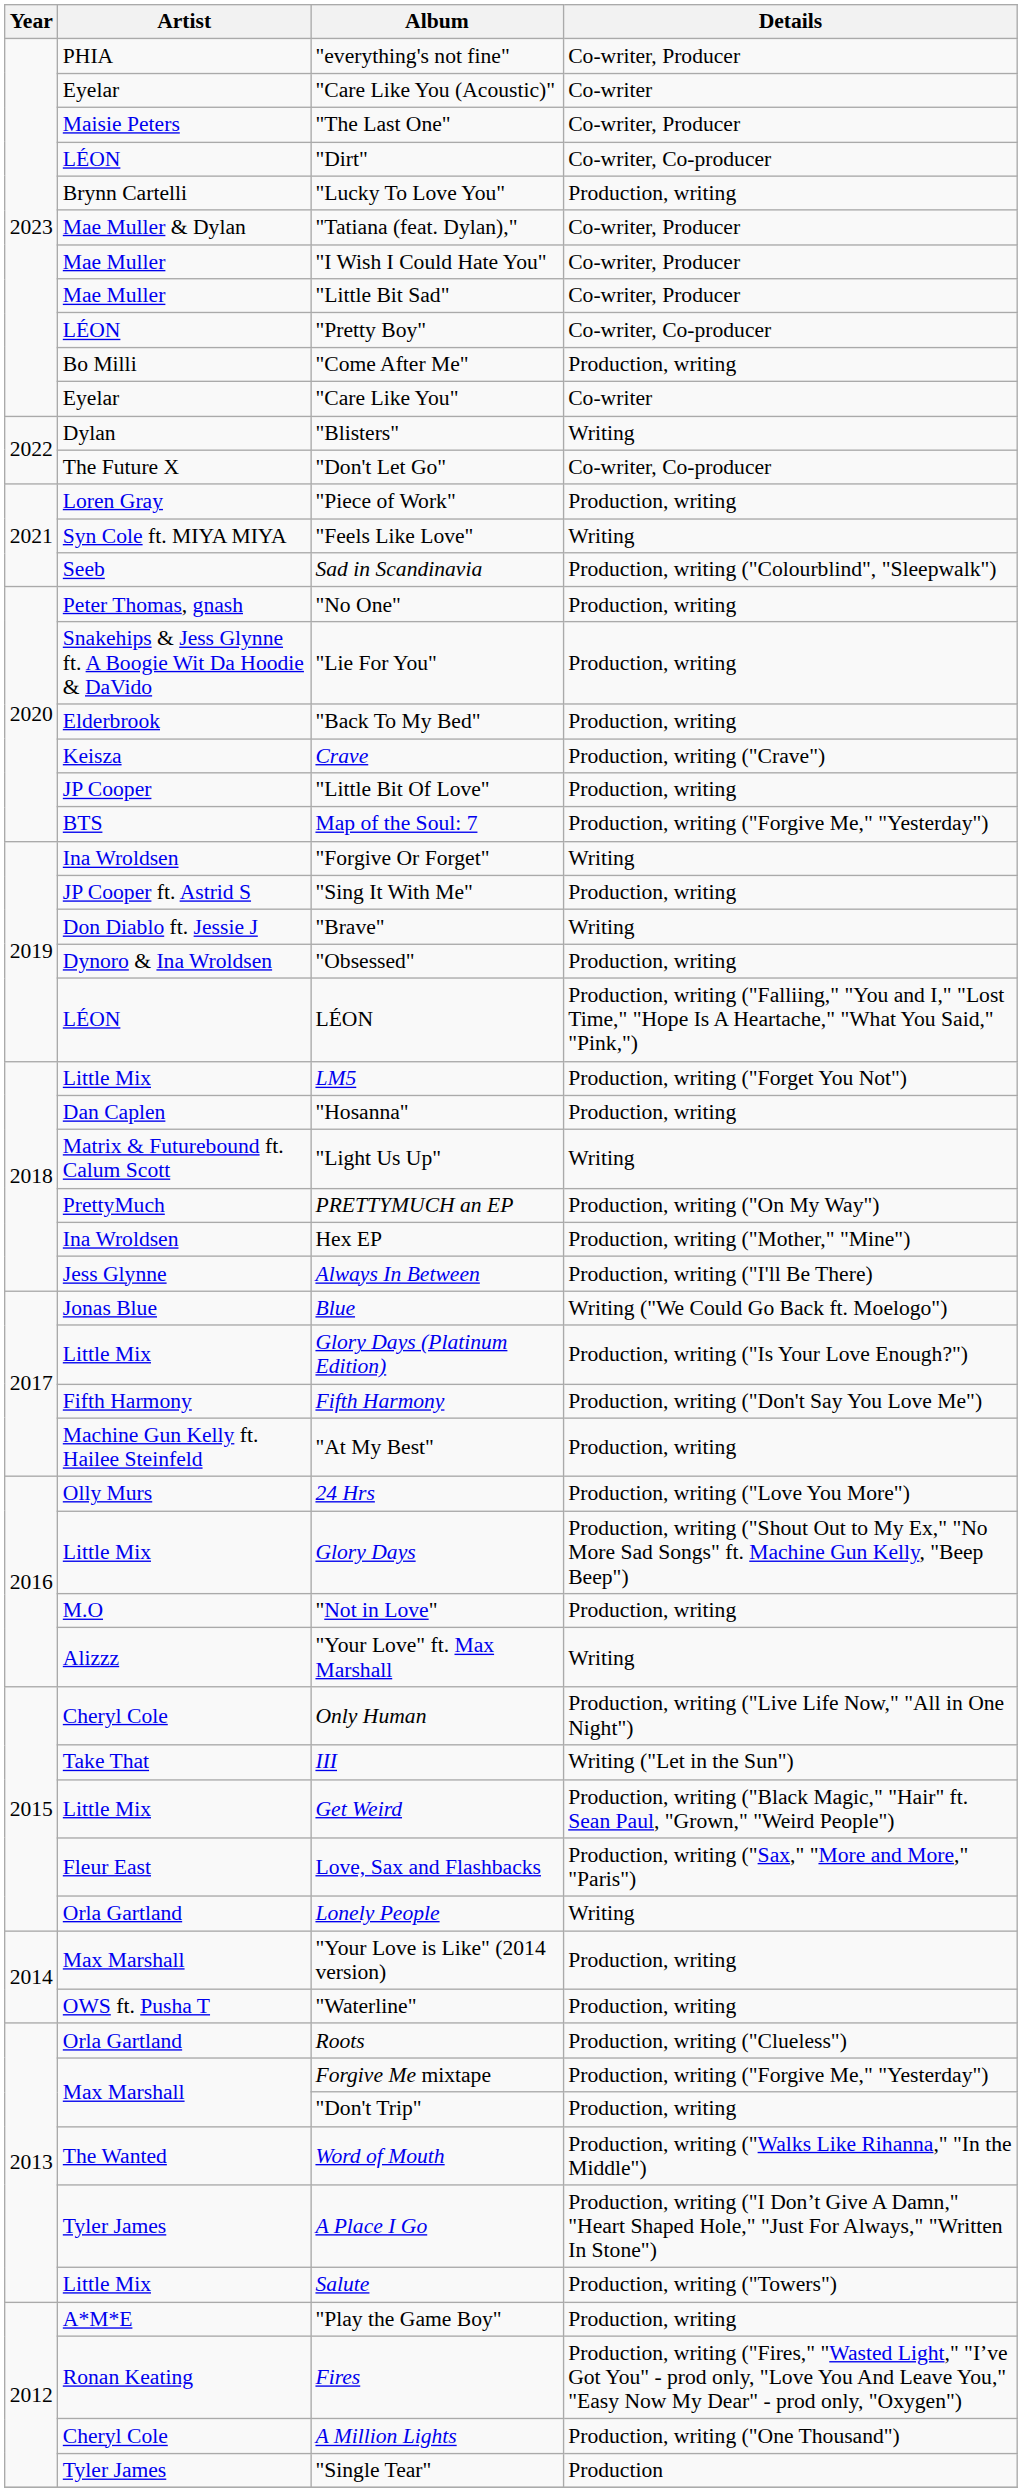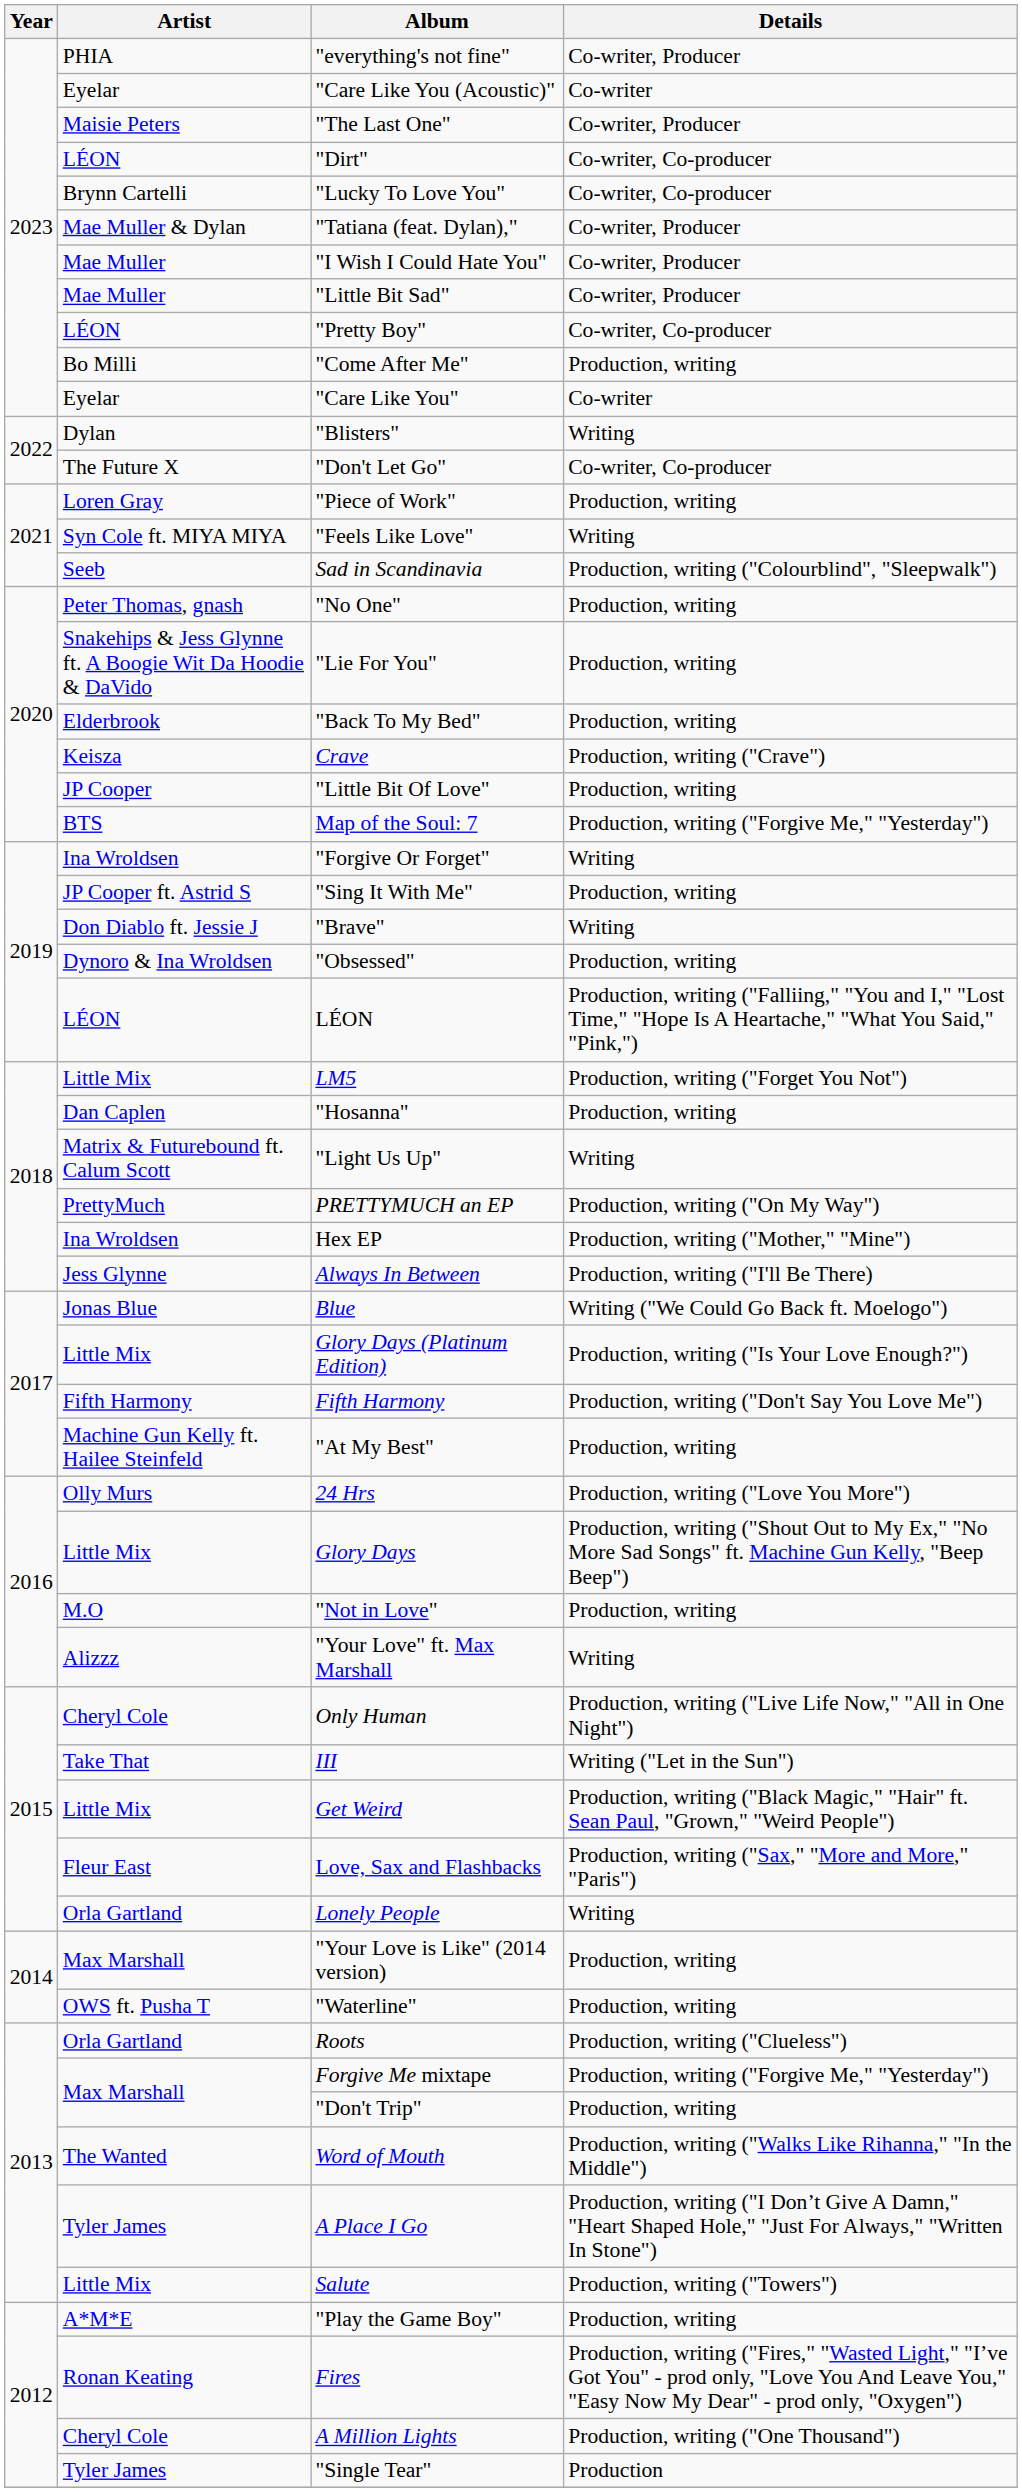"Lucky To Love You" | Details: Production, writing -> Co-writer, Co-producer
